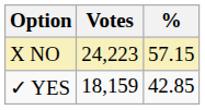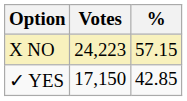✓ YES | Votes: 18,159 -> 17,150
